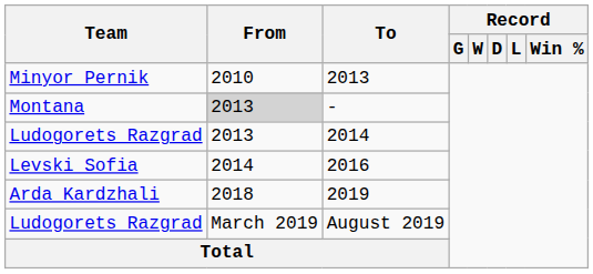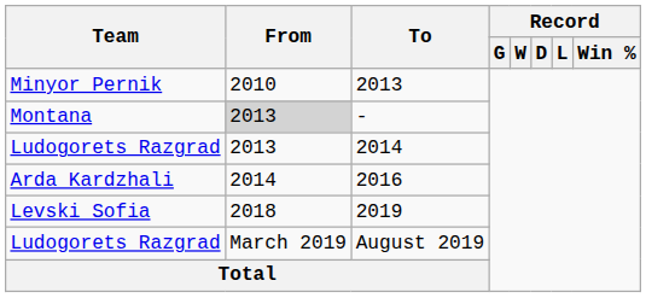2016 | Team: Levski Sofia -> Arda Kardzhali
2019 | Team: Arda Kardzhali -> Levski Sofia
